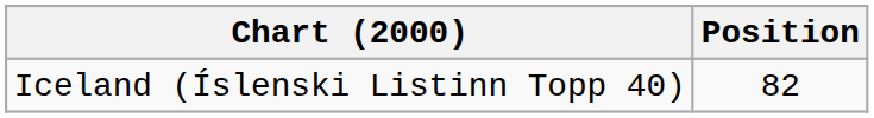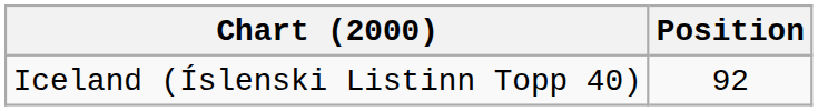Iceland (Íslenski Listinn Topp 40) | Position: 82 -> 92
